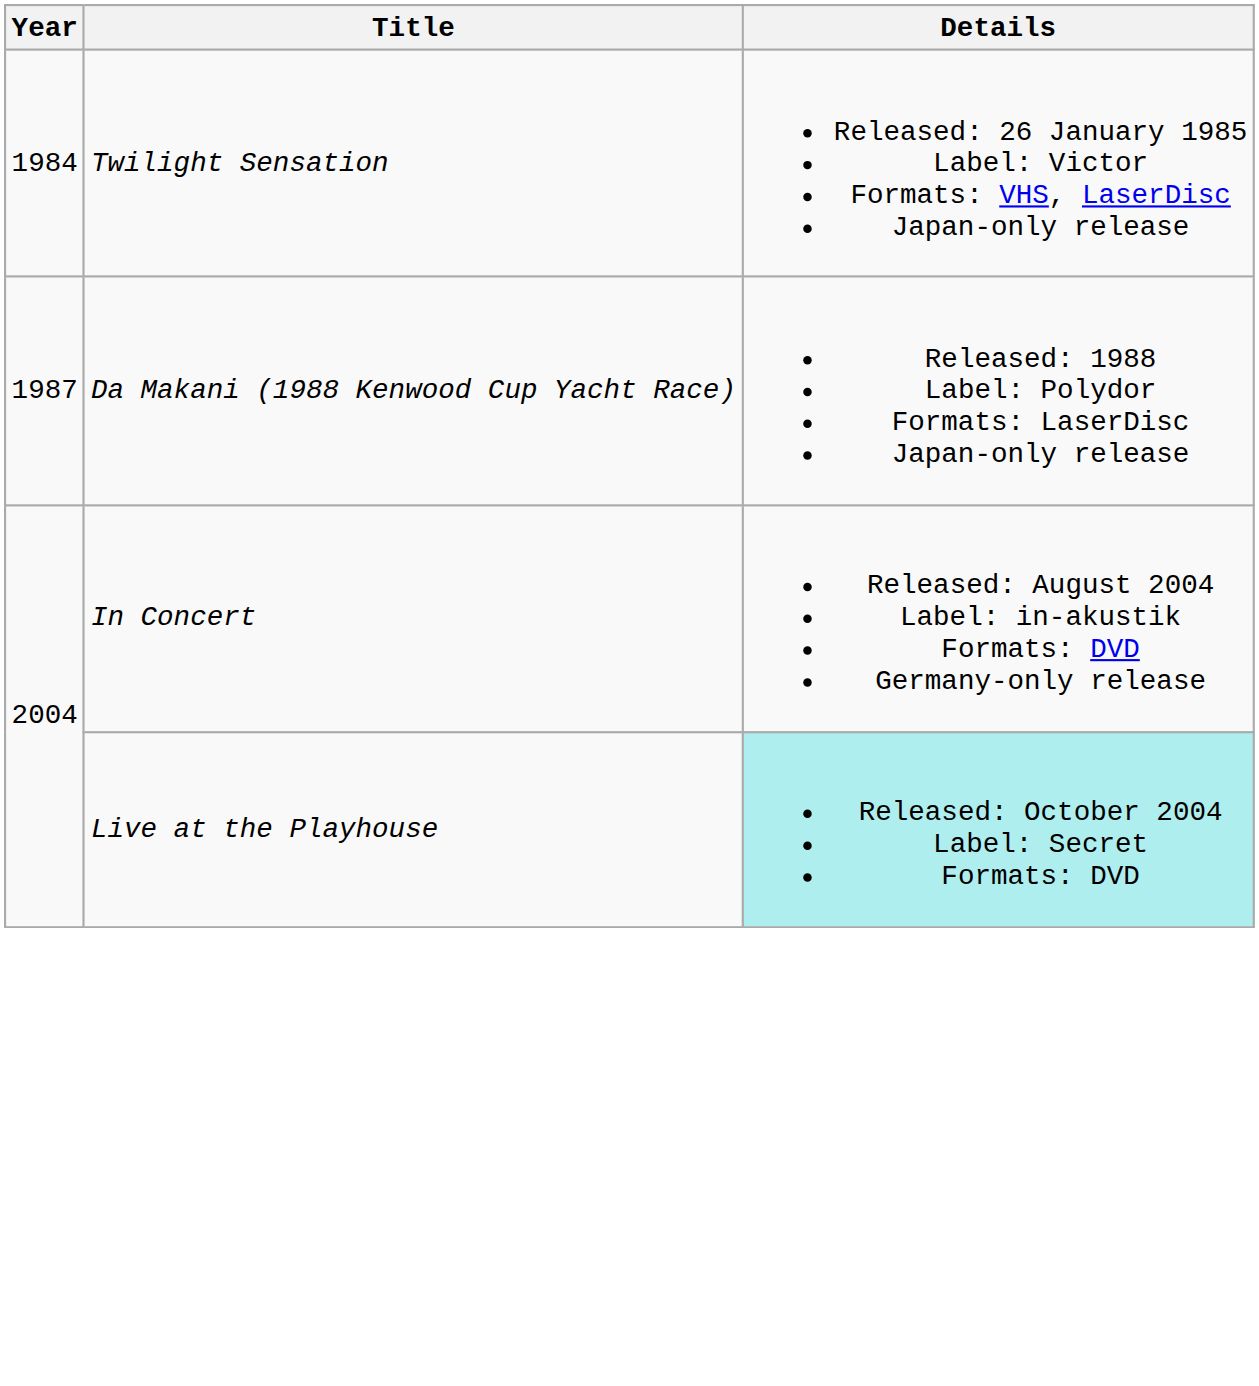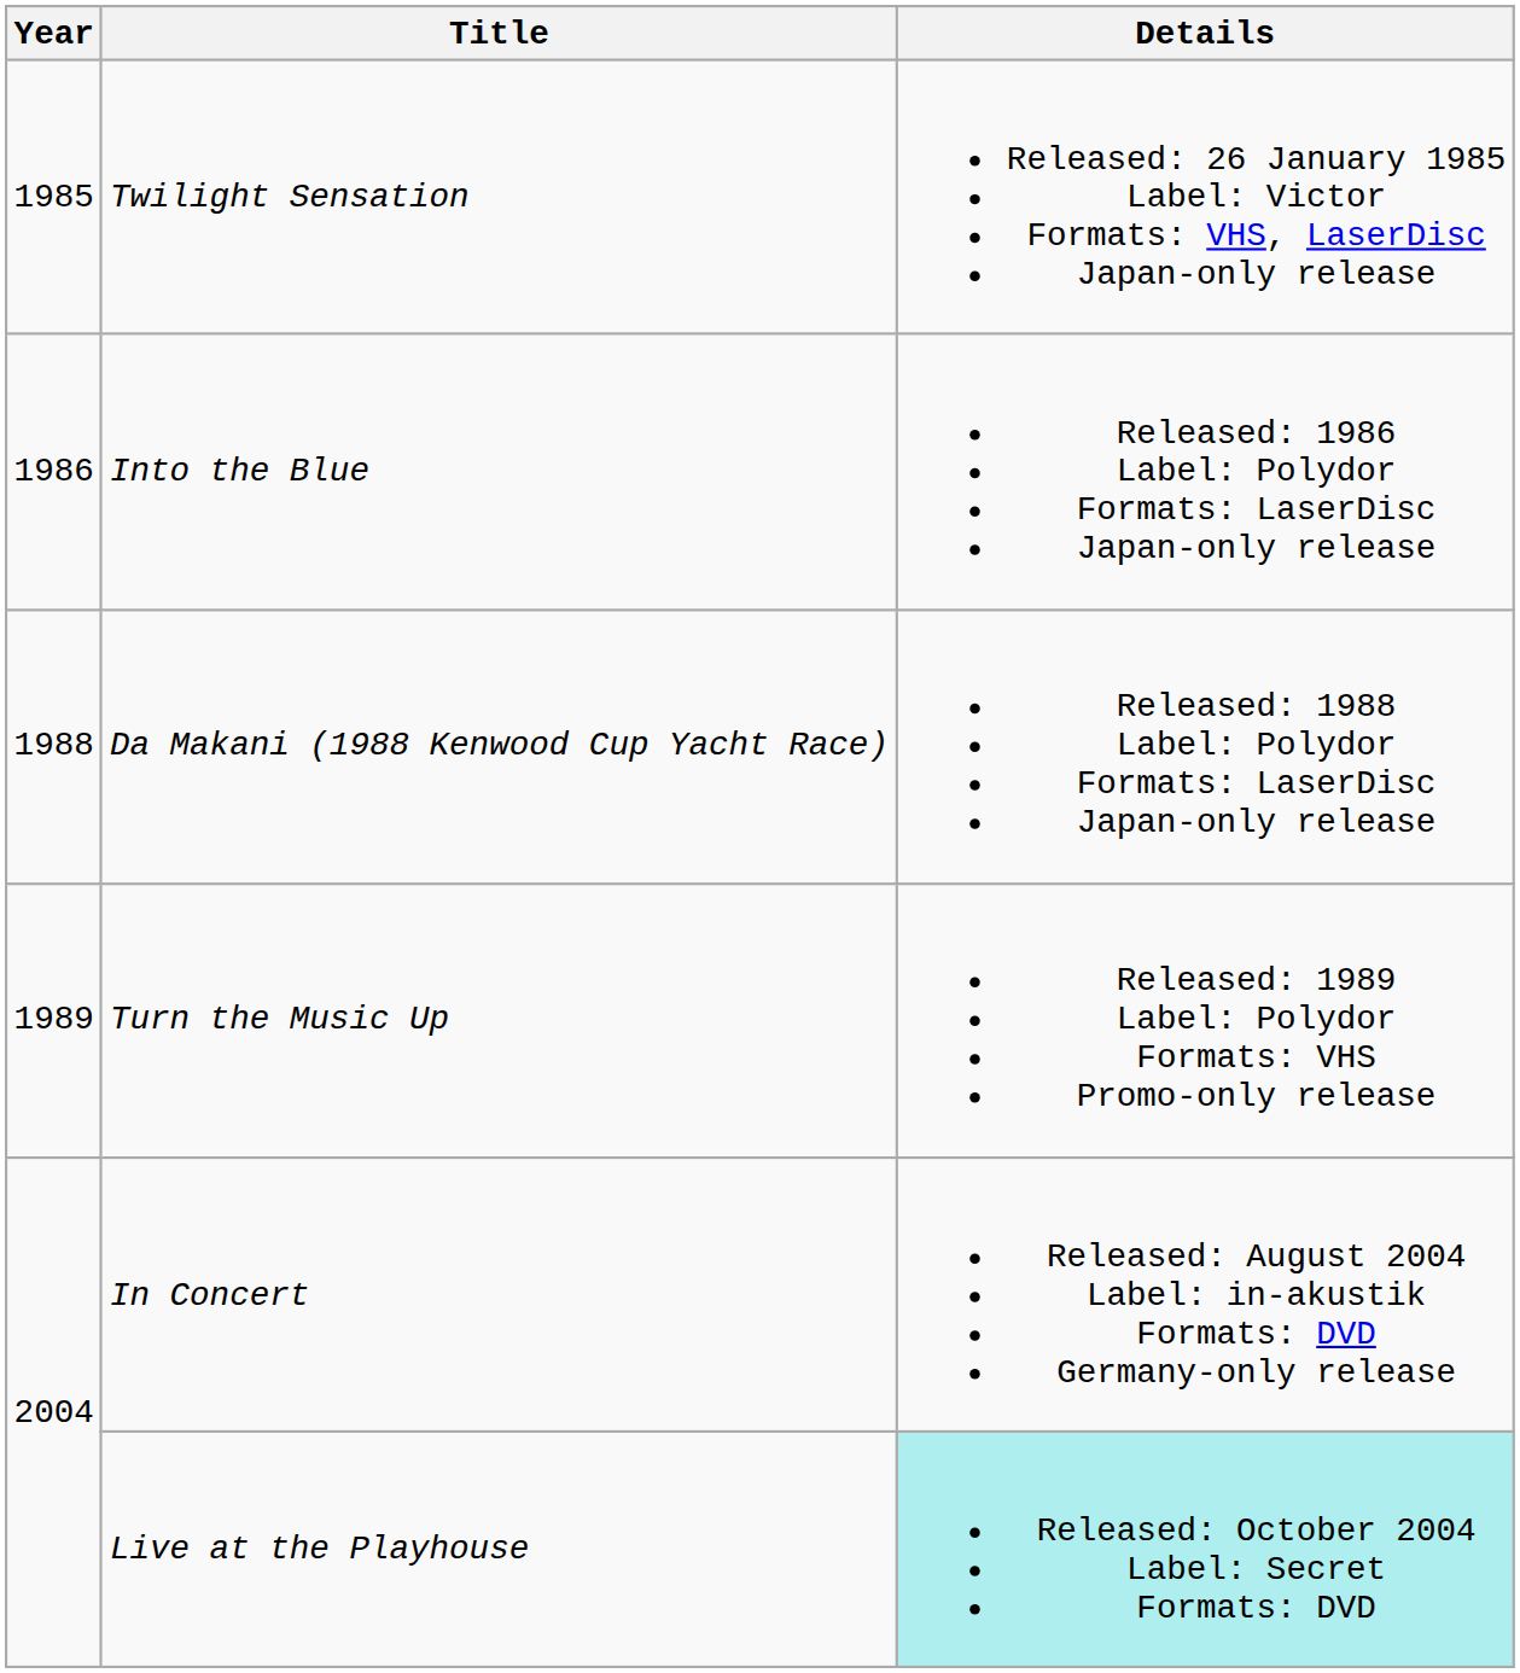Twilight Sensation | Year: 1984 -> 1985
+ row: 1986 | Into the Blue | Released: 1986 Label: Polydor Formats: LaserDisc Japan-only release
Da Makani (1988 Kenwood Cup Yacht Race) | Year: 1987 -> 1988
+ row: 1989 | Turn the Music Up | Released: 1989 Label: Polydor Formats: VHS Promo-only release
